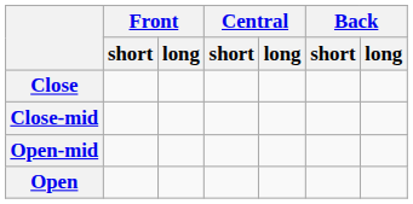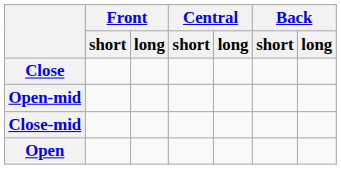rows swapped: Close-mid <-> Open-mid
